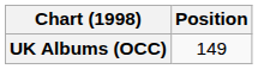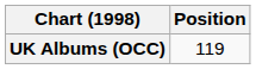UK Albums (OCC) | Position: 149 -> 119
